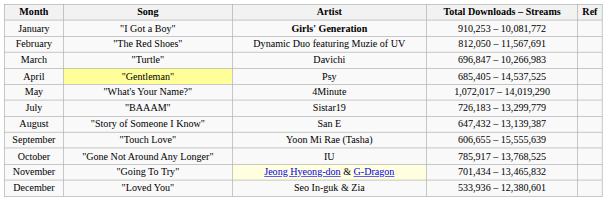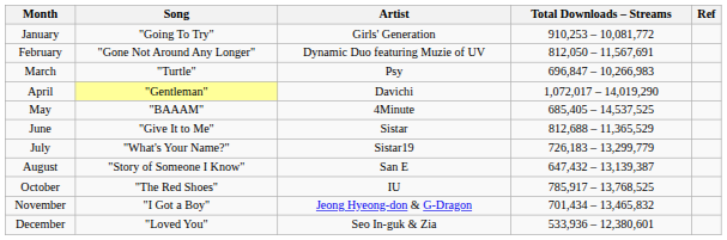January | Song: "I Got a Boy" -> "Going To Try"
January | Artist: bold -> normal
February | Song: "The Red Shoes" -> "Gone Not Around Any Longer"
March | Artist: Davichi -> Psy
April | Artist: Psy -> Davichi
April | Total Downloads – Streams: 685,405 – 14,537,525 -> 1,072,017 – 14,019,290
May | Song: "What's Your Name?" -> "BAAAM"
May | Total Downloads – Streams: 1,072,017 – 14,019,290 -> 685,405 – 14,537,525
+ row: June | "Give It to Me" | Sistar | 812,688 – 11,365,529
July | Song: "BAAAM" -> "What's Your Name?"
- row: September | "Touch Love" | Yoon Mi Rae (Tasha) | 606,655 – 15,555,639
October | Song: "Gone Not Around Any Longer" -> "The Red Shoes"
November | Song: "Going To Try" -> "I Got a Boy"
November | Artist: lightyellow background -> no background
